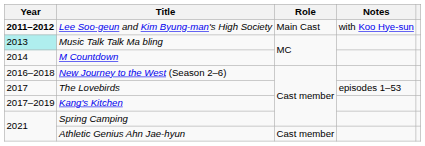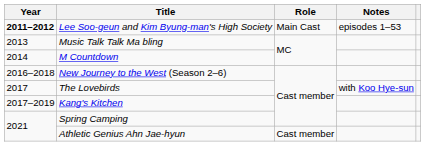Lee Soo-geun and Kim Byung-man's High Society | Notes: with Koo Hye-sun -> episodes 1–53
Music Talk Talk Ma bling | Year: paleturquoise background -> no background
The Lovebirds | Notes: episodes 1–53 -> with Koo Hye-sun
